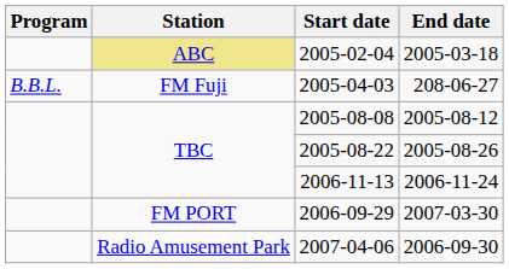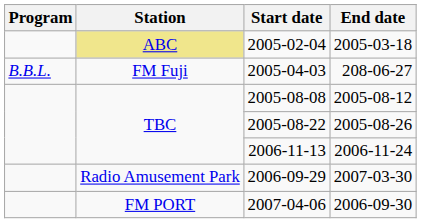2006-09-29 | Station: FM PORT -> Radio Amusement Park
2007-04-06 | Station: Radio Amusement Park -> FM PORT
